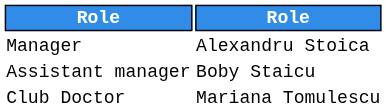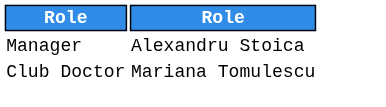- row: Assistant manager | Boby Staicu
